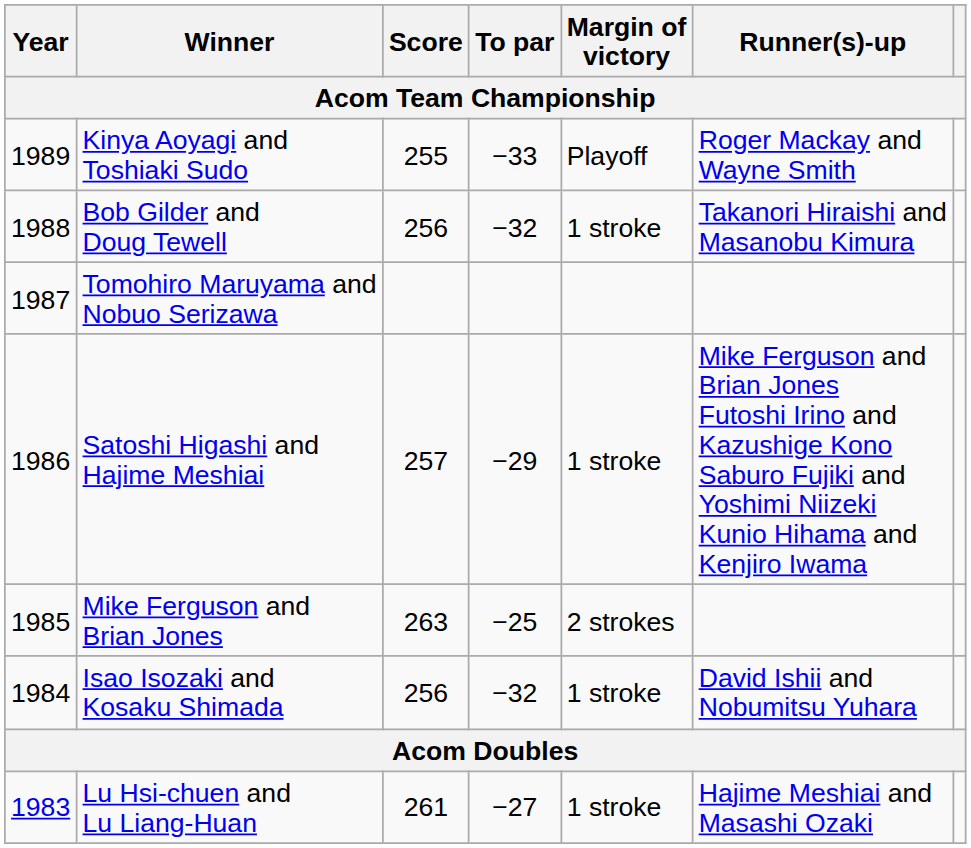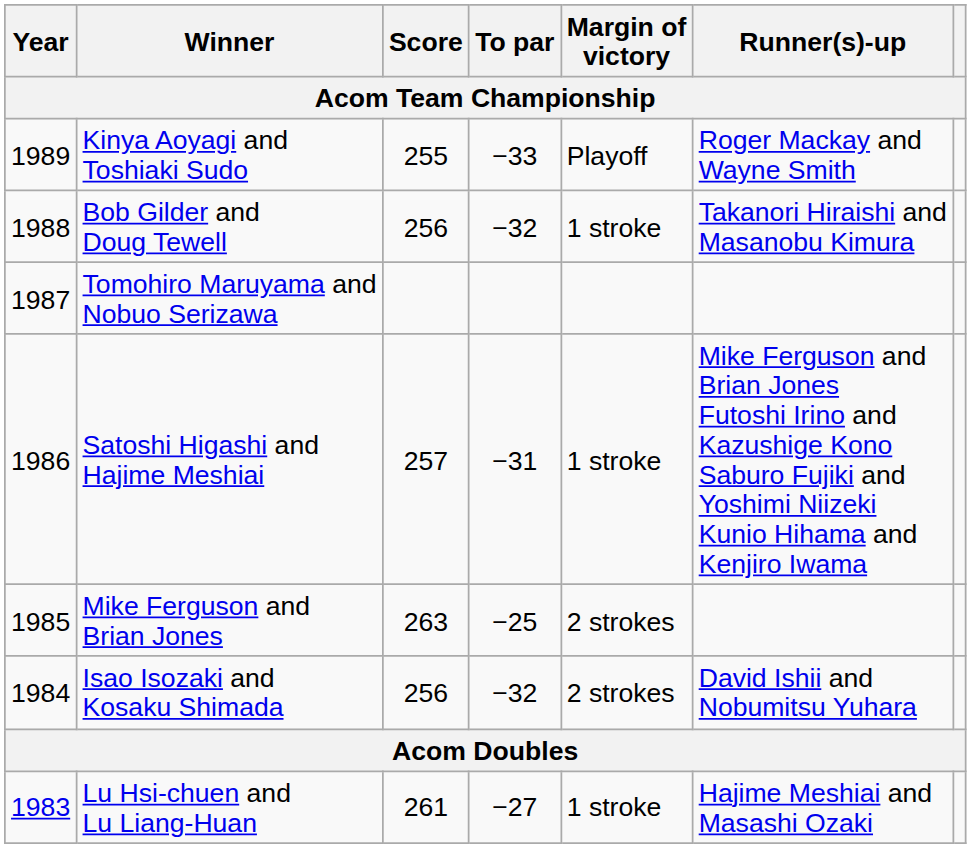Satoshi Higashi and Hajime Meshiai | To par: −29 -> −31
Isao Isozaki and Kosaku Shimada | Margin of victory: 1 stroke -> 2 strokes
